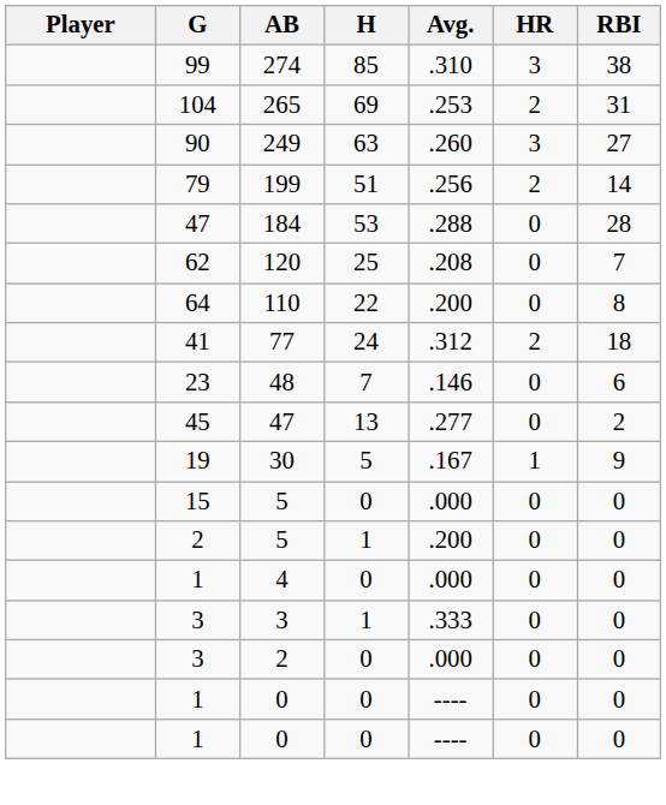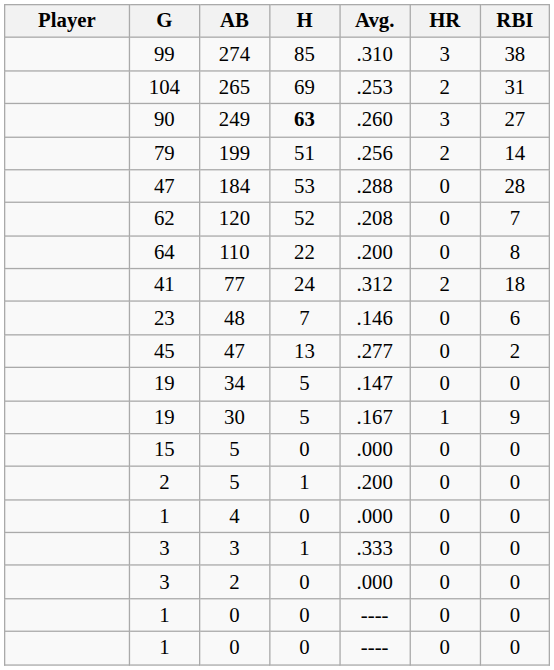249 | H: normal -> bold
120 | H: 25 -> 52
+ row: 19 | 34 | 5 | .147 | 0 | 0
